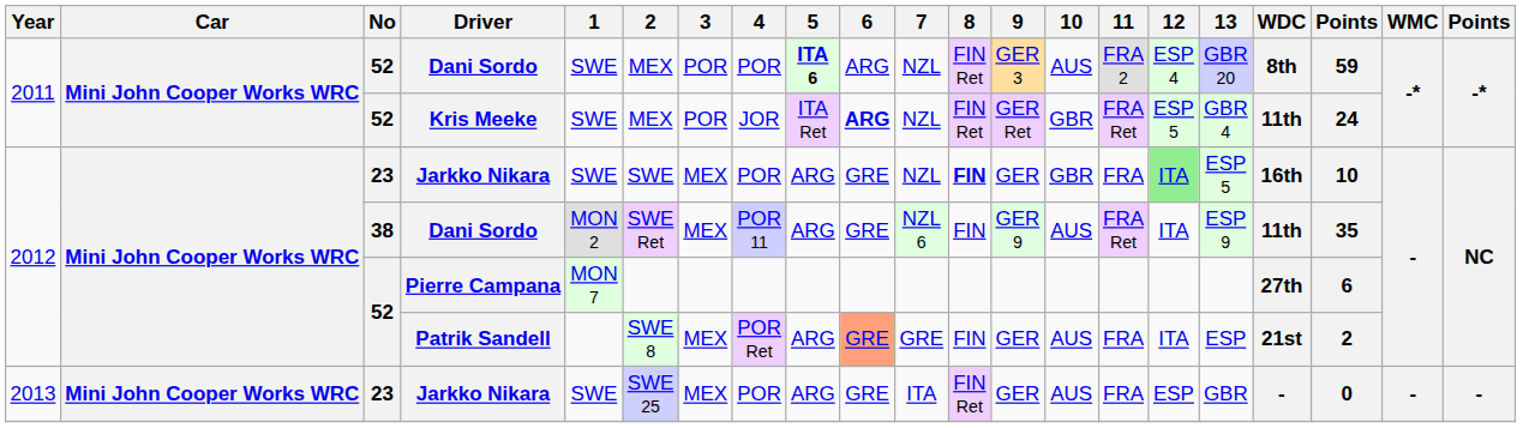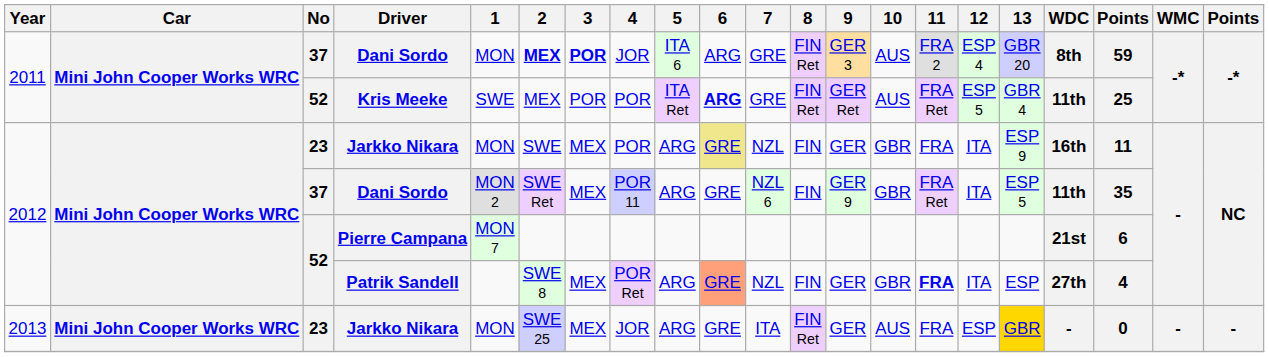2011 / Dani Sordo | No: 52 -> 37
2011 / Dani Sordo | 1: SWE -> MON
2011 / Dani Sordo | 2: normal -> bold
2011 / Dani Sordo | 3: normal -> bold
2011 / Dani Sordo | 4: POR -> JOR
2011 / Dani Sordo | 5: bold -> normal
2011 / Dani Sordo | 7: NZL -> GRE
Kris Meeke | 4: JOR -> POR
Kris Meeke | 7: NZL -> GRE
Kris Meeke | 10: GBR -> AUS
Kris Meeke | column 19: 24 -> 25
2012 / Jarkko Nikara | 1: SWE -> MON
2012 / Jarkko Nikara | 6: no background -> khaki background
2012 / Jarkko Nikara | 8: bold -> normal
2012 / Jarkko Nikara | 12: lightgreen background -> no background
2012 / Jarkko Nikara | 13: ESP 5 -> ESP 9
2012 / Jarkko Nikara | column 19: 10 -> 11
2012 / Dani Sordo | No: 38 -> 37
2012 / Dani Sordo | 10: AUS -> GBR
2012 / Dani Sordo | 13: ESP 9 -> ESP 5
Pierre Campana | WDC: 27th -> 21st
Patrik Sandell | 7: GRE -> NZL
Patrik Sandell | 10: AUS -> GBR
Patrik Sandell | 11: normal -> bold
Patrik Sandell | WDC: 21st -> 27th
Patrik Sandell | column 19: 2 -> 4
2013 / Jarkko Nikara | 1: SWE -> MON
2013 / Jarkko Nikara | 4: POR -> JOR
2013 / Jarkko Nikara | 13: no background -> gold background
